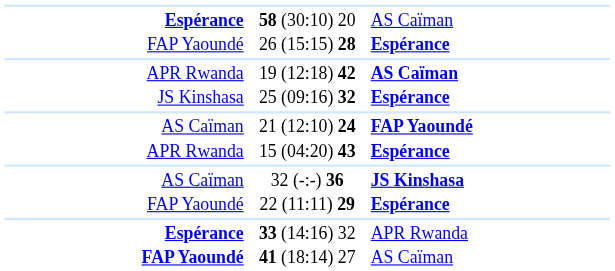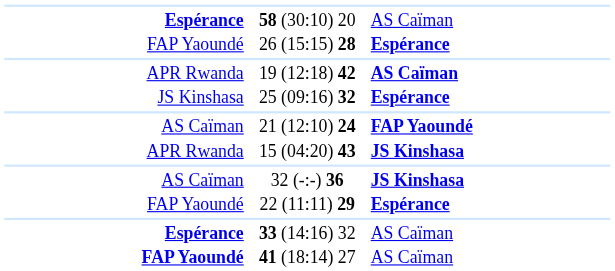15 (04:20) 43 | column 3: Espérance -> JS Kinshasa
33 (14:16) 32 | column 3: APR Rwanda -> AS Caïman
